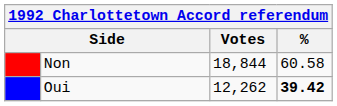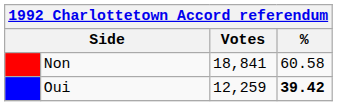Non | Votes: 18,844 -> 18,841
Oui | Votes: 12,262 -> 12,259
